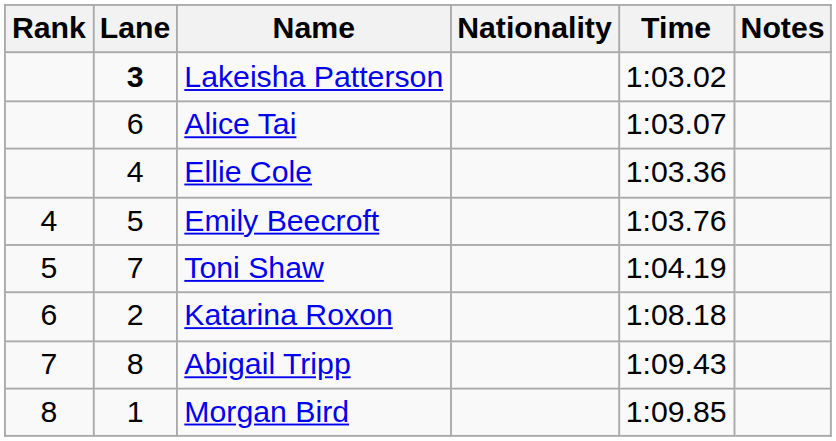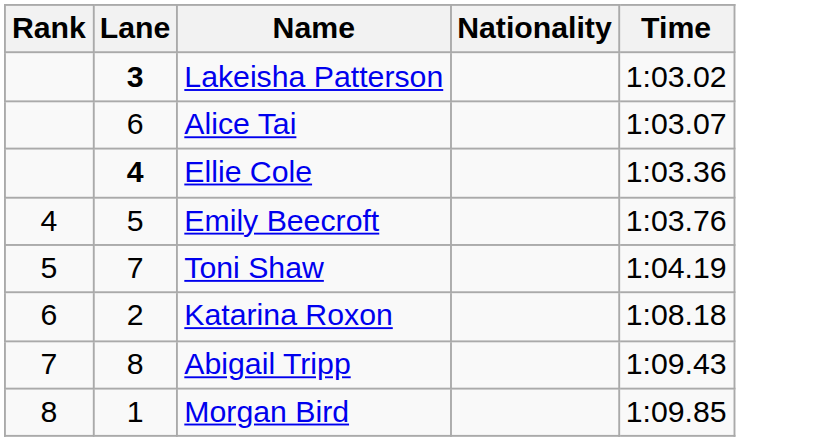- column: Notes
Ellie Cole | Lane: normal -> bold
